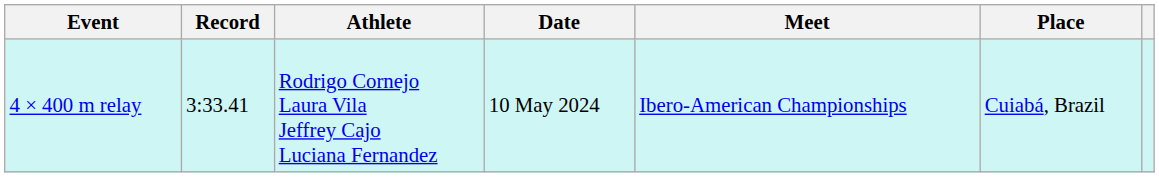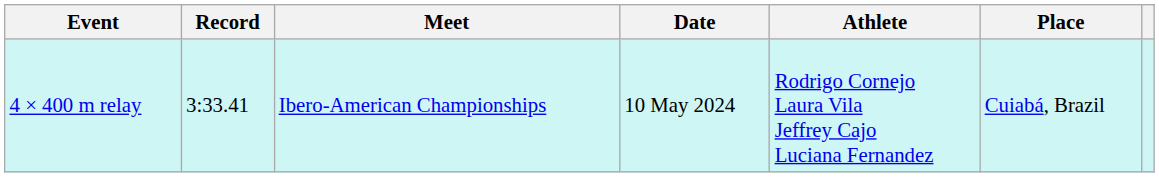columns swapped: Athlete <-> Meet
